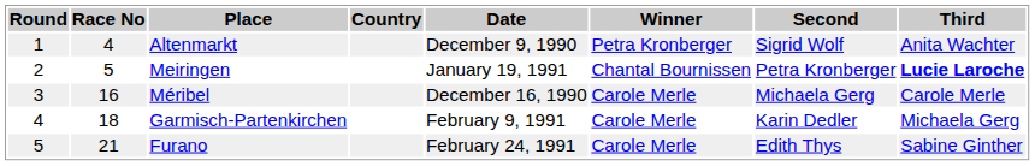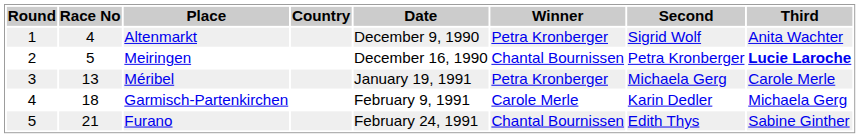Meiringen | Date: January 19, 1991 -> December 16, 1990
Méribel | Race No: 16 -> 13
Méribel | Date: December 16, 1990 -> January 19, 1991
Méribel | Winner: Carole Merle -> Petra Kronberger
Furano | Winner: Carole Merle -> Chantal Bournissen
